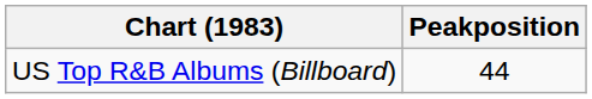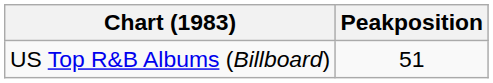US Top R&B Albums (Billboard) | Peakposition: 44 -> 51
